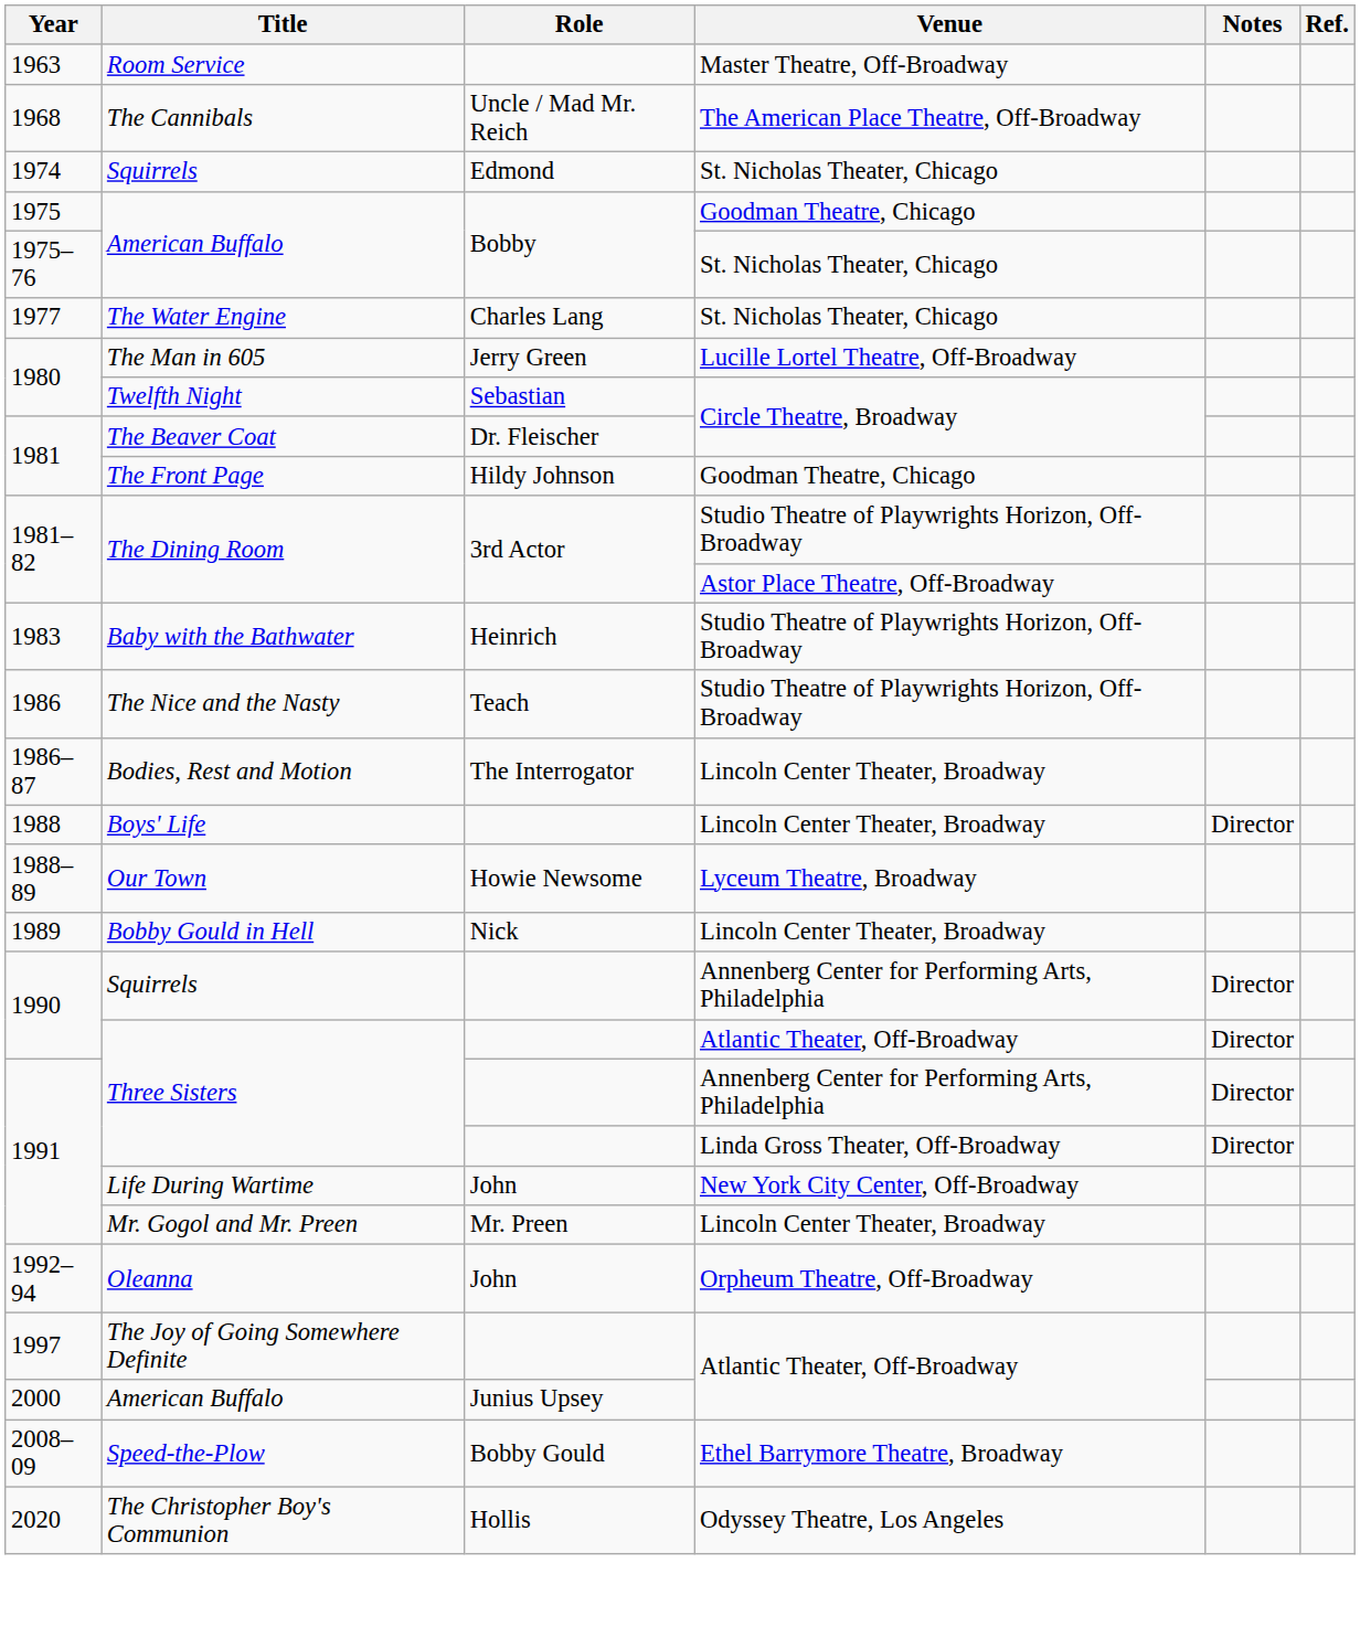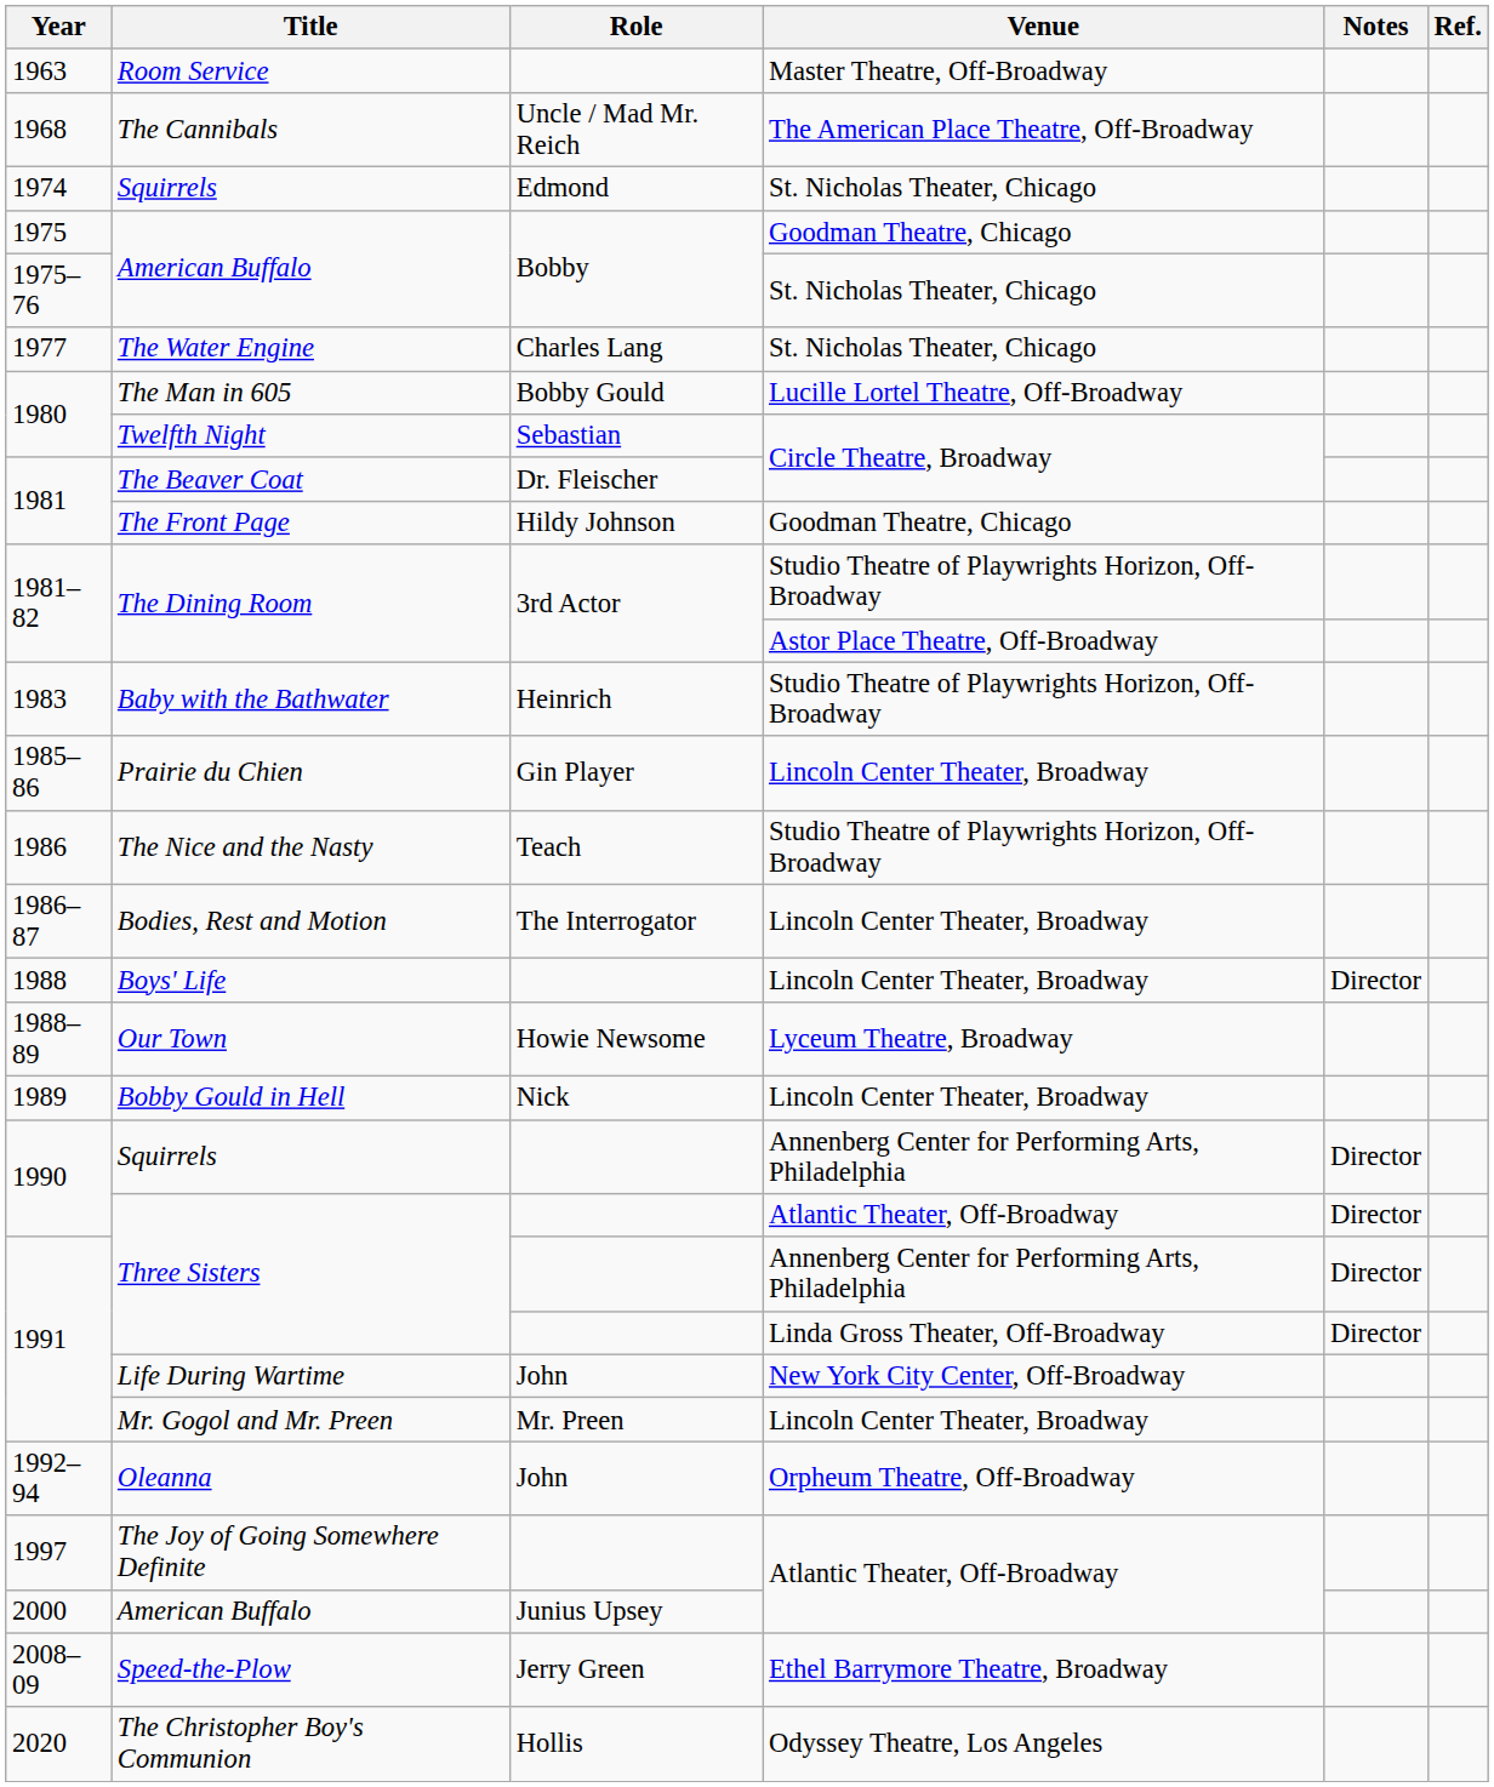The Man in 605 | Role: Jerry Green -> Bobby Gould
+ row: 1985–86 | Prairie du Chien | Gin Player | Lincoln Center Theater, Broadway
Speed-the-Plow | Role: Bobby Gould -> Jerry Green
